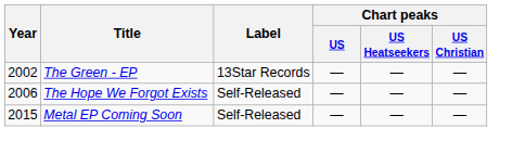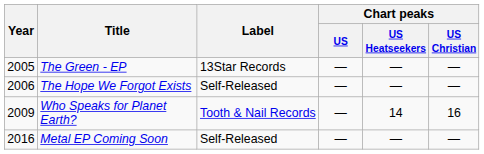The Green - EP | Year: 2002 -> 2005
+ row: 2009 | Who Speaks for Planet Earth? | Tooth & Nail Records | — | 14 | 16
Metal EP Coming Soon | Year: 2015 -> 2016
